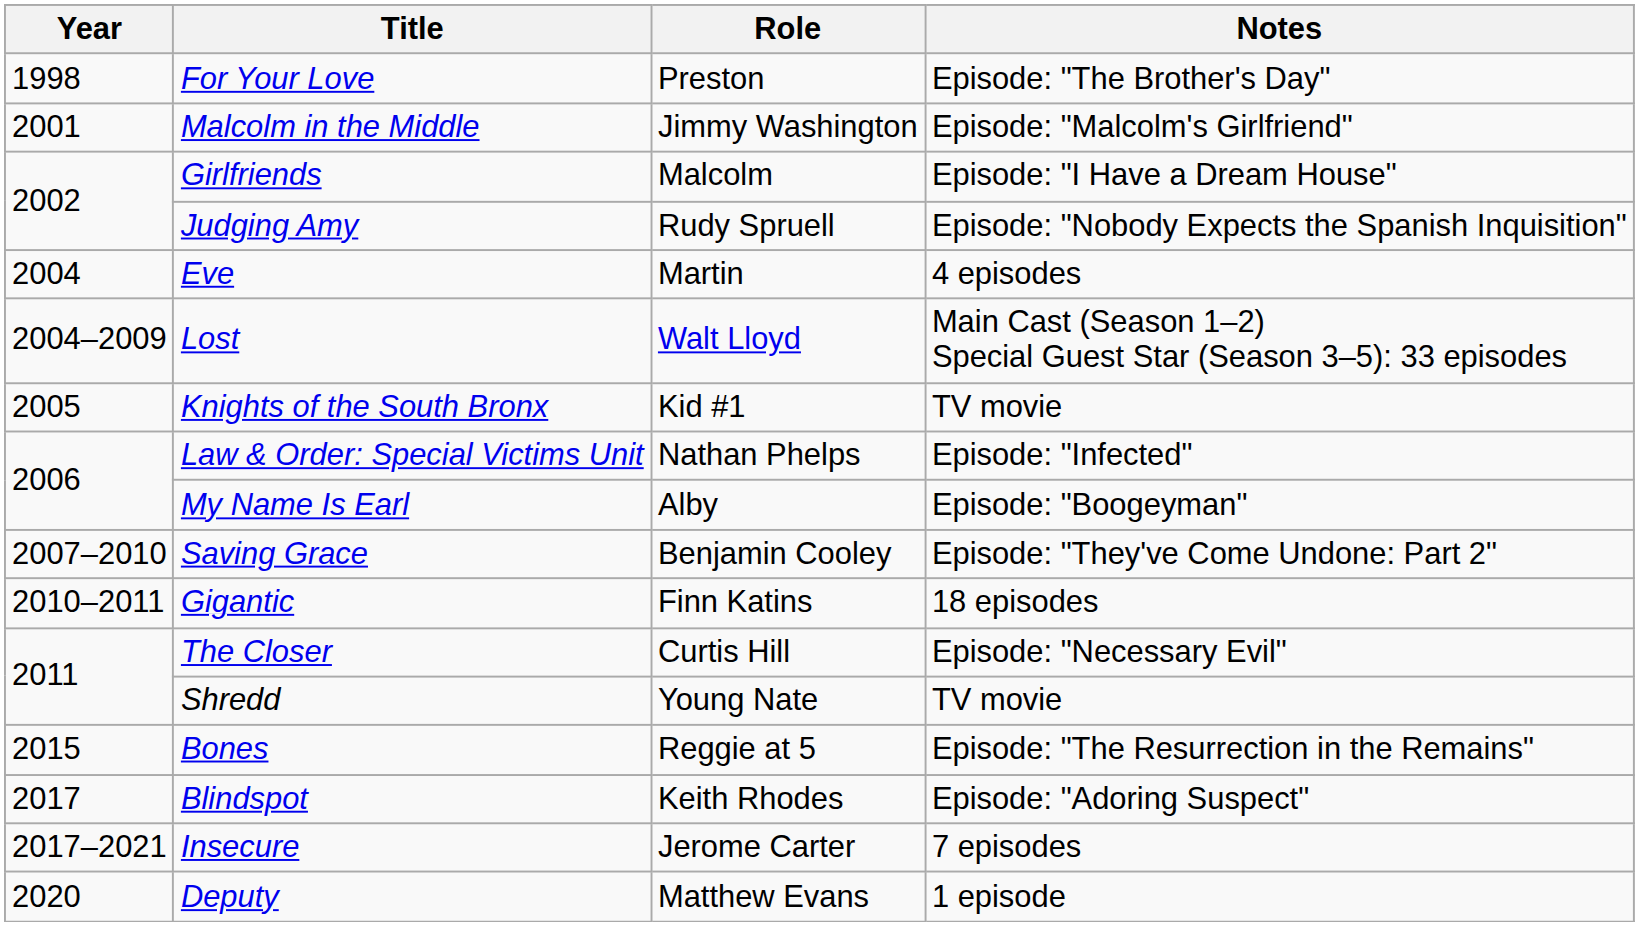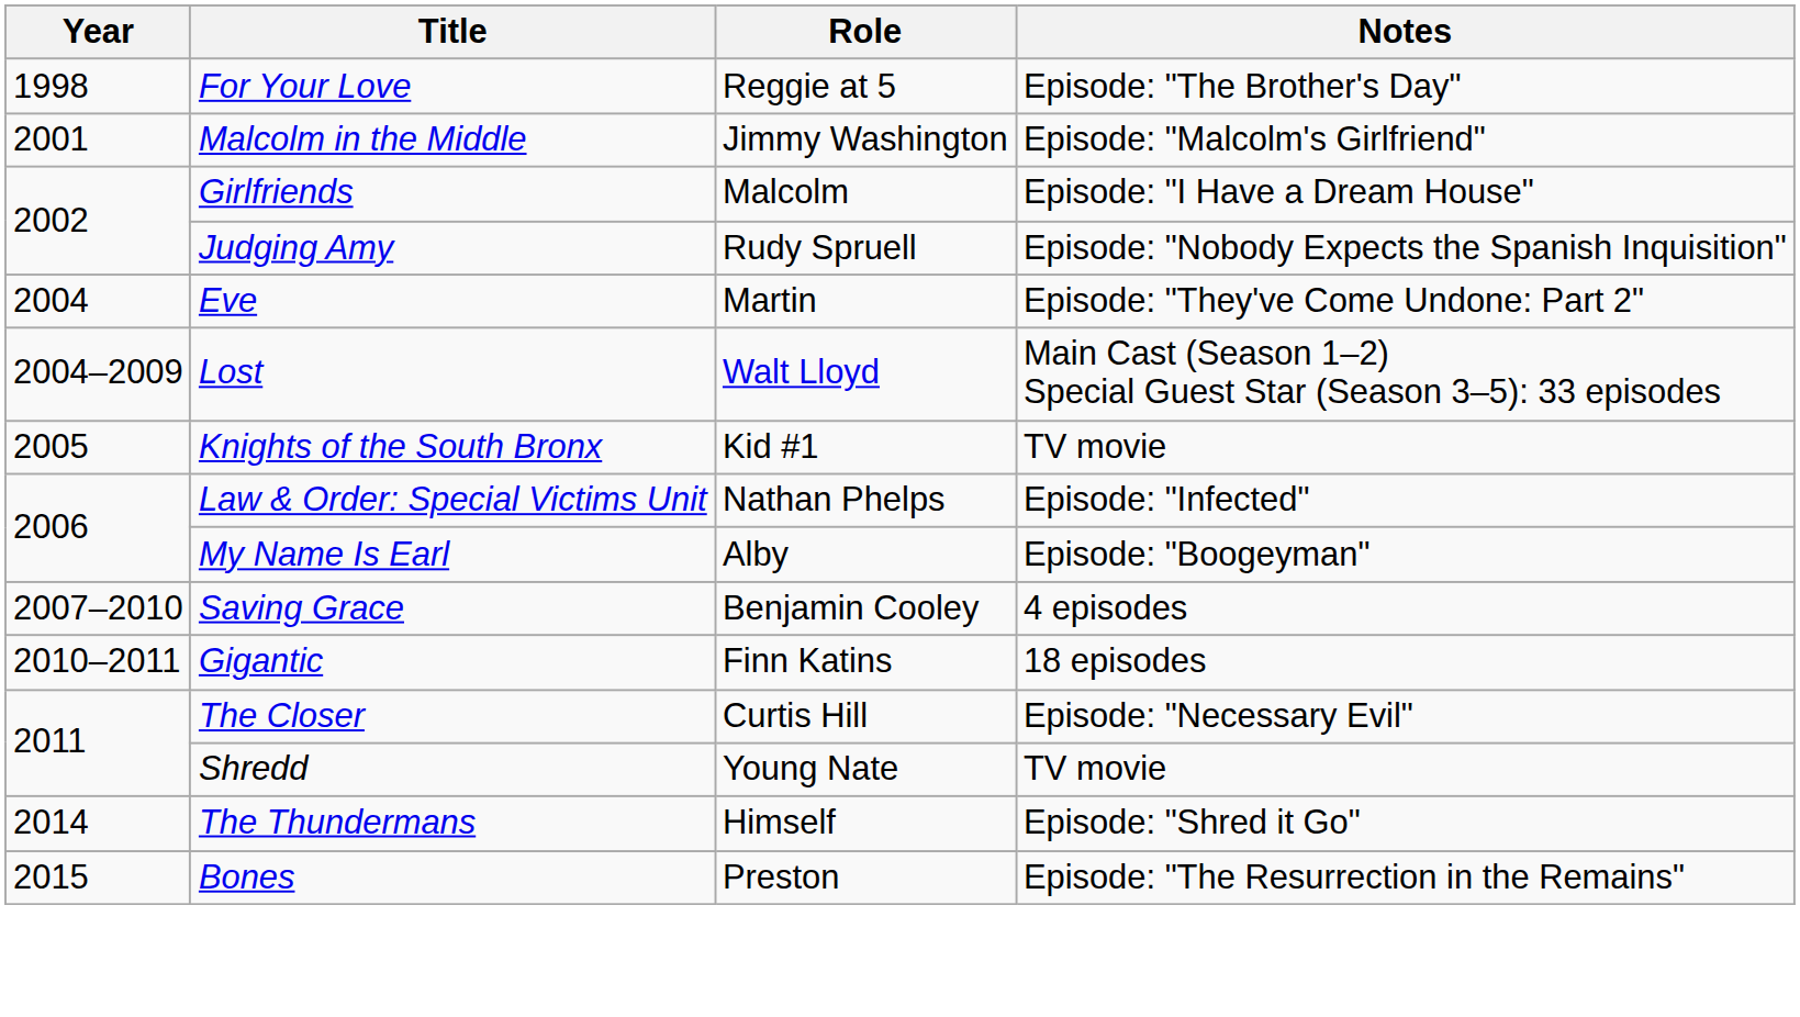For Your Love | Role: Preston -> Reggie at 5
Eve | Notes: 4 episodes -> Episode: "They've Come Undone: Part 2"
Saving Grace | Notes: Episode: "They've Come Undone: Part 2" -> 4 episodes
+ row: 2014 | The Thundermans | Himself | Episode: "Shred it Go"
Bones | Role: Reggie at 5 -> Preston
- row: 2017 | Blindspot | Keith Rhodes | Episode: "Adoring Suspect"
- row: 2017–2021 | Insecure | Jerome Carter | 7 episodes
- row: 2020 | Deputy | Matthew Evans | 1 episode
